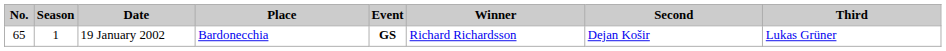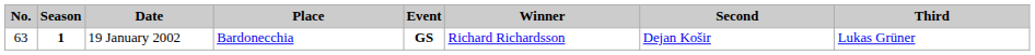19 January 2002 | No.: 65 -> 63
19 January 2002 | Season: normal -> bold
